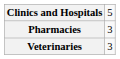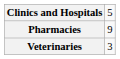Pharmacies | column 2: 3 -> 9
